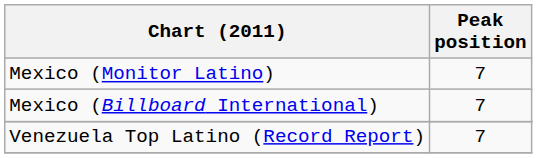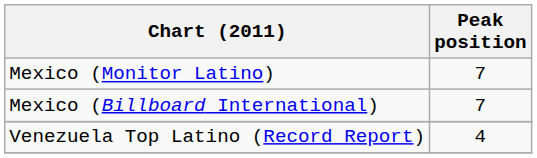Venezuela Top Latino (Record Report) | Peak position: 7 -> 4
